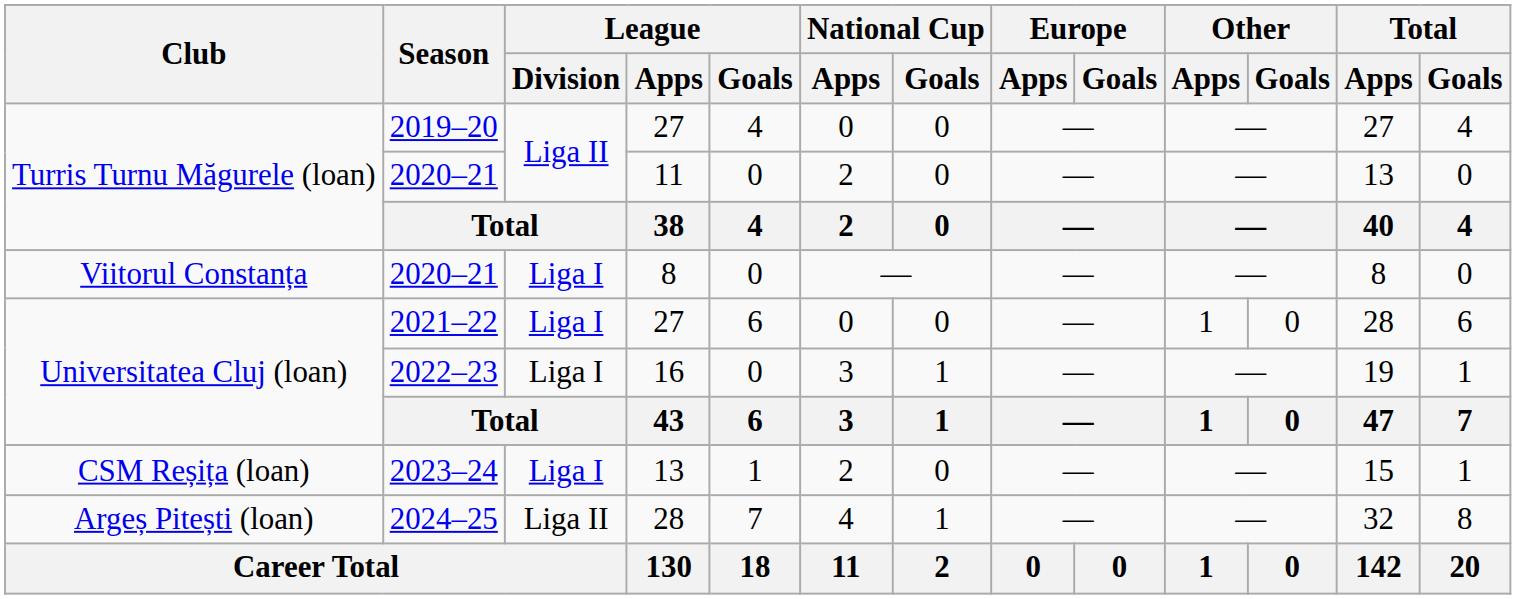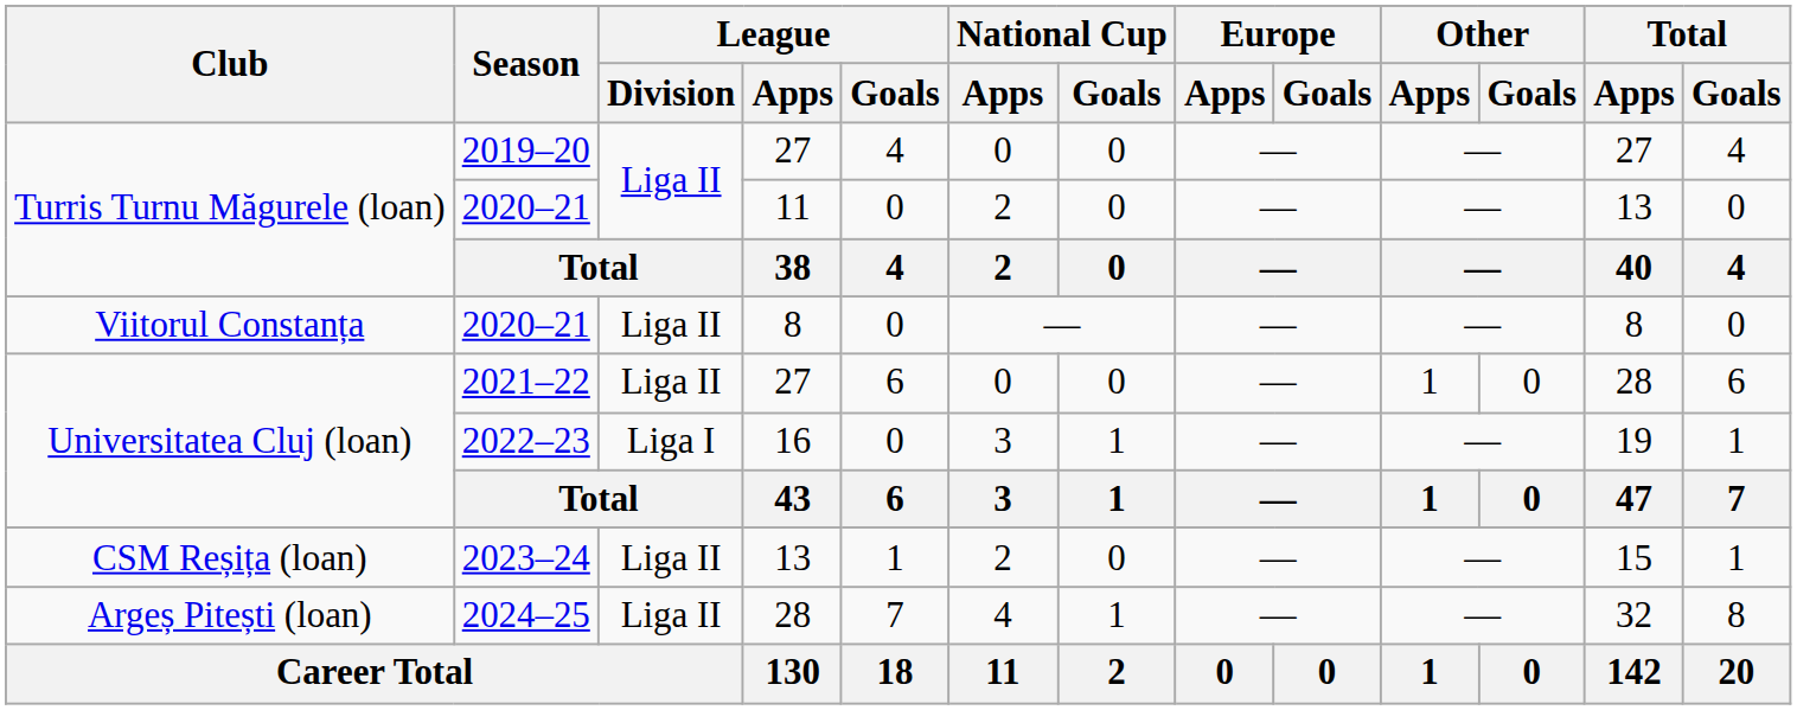2020–21 / 8 | League / Division: Liga I -> Liga II
2021–22 | League / Division: Liga I -> Liga II
2023–24 | League / Division: Liga I -> Liga II
